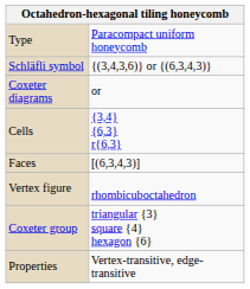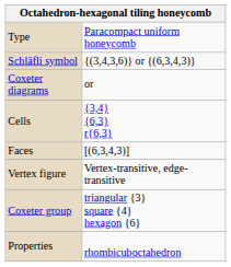Vertex figure | column 2: rhombicuboctahedron -> Vertex-transitive, edge-transitive
Properties | column 2: Vertex-transitive, edge-transitive -> rhombicuboctahedron
